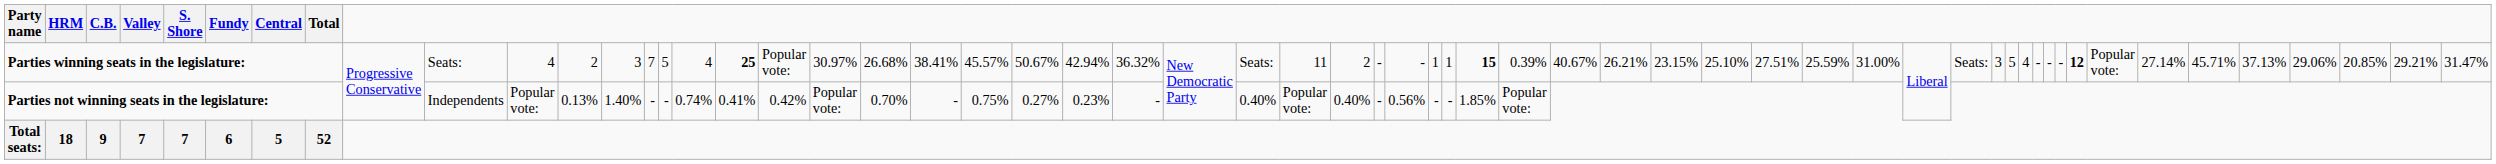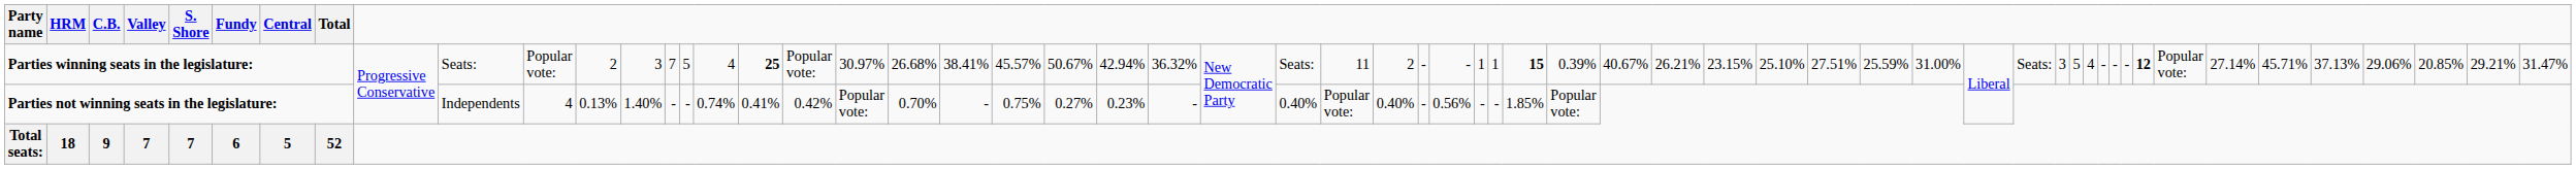Parties winning seats in the legislature: | column 13: 4 -> Popular vote:
Parties not winning seats in the legislature: | column 13: Popular vote: -> 4
